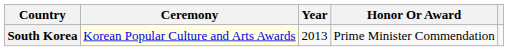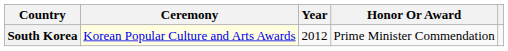South Korea | Year: 2013 -> 2012
